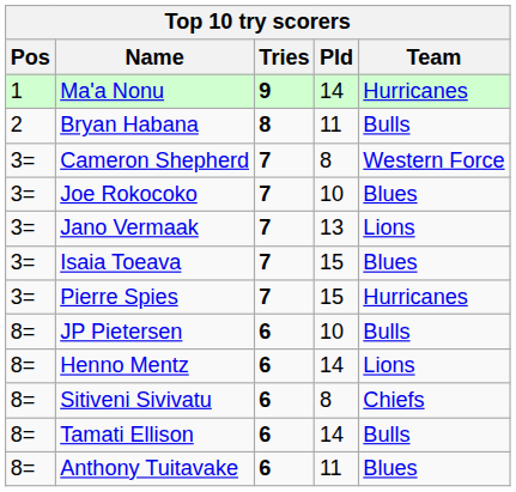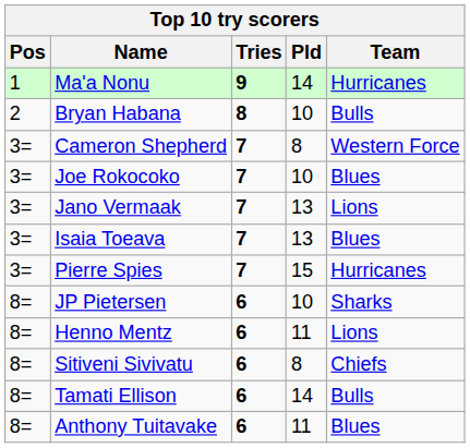Bryan Habana | Pld: 11 -> 10
Isaia Toeava | Pld: 15 -> 13
JP Pietersen | Team: Bulls -> Sharks
Henno Mentz | Pld: 14 -> 11
